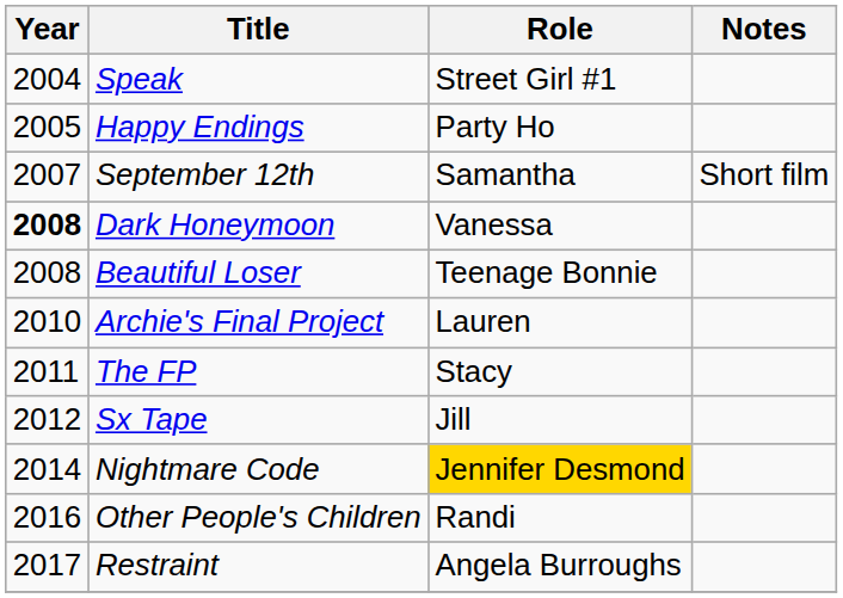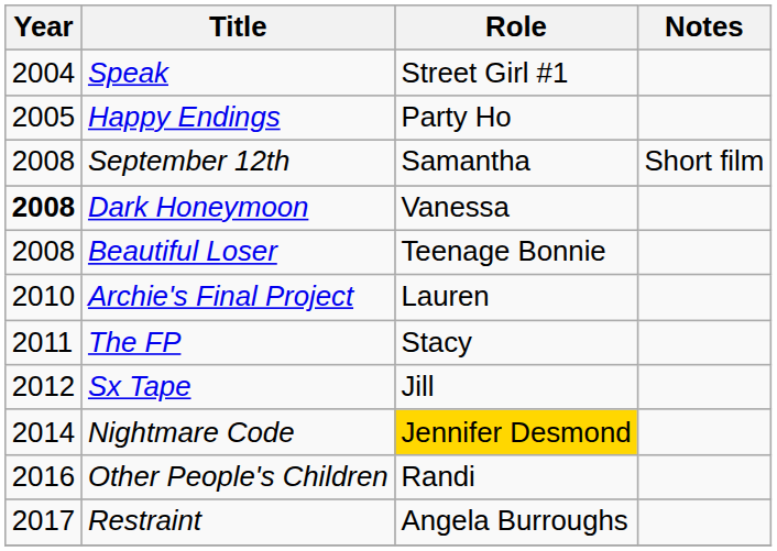September 12th | Year: 2007 -> 2008
